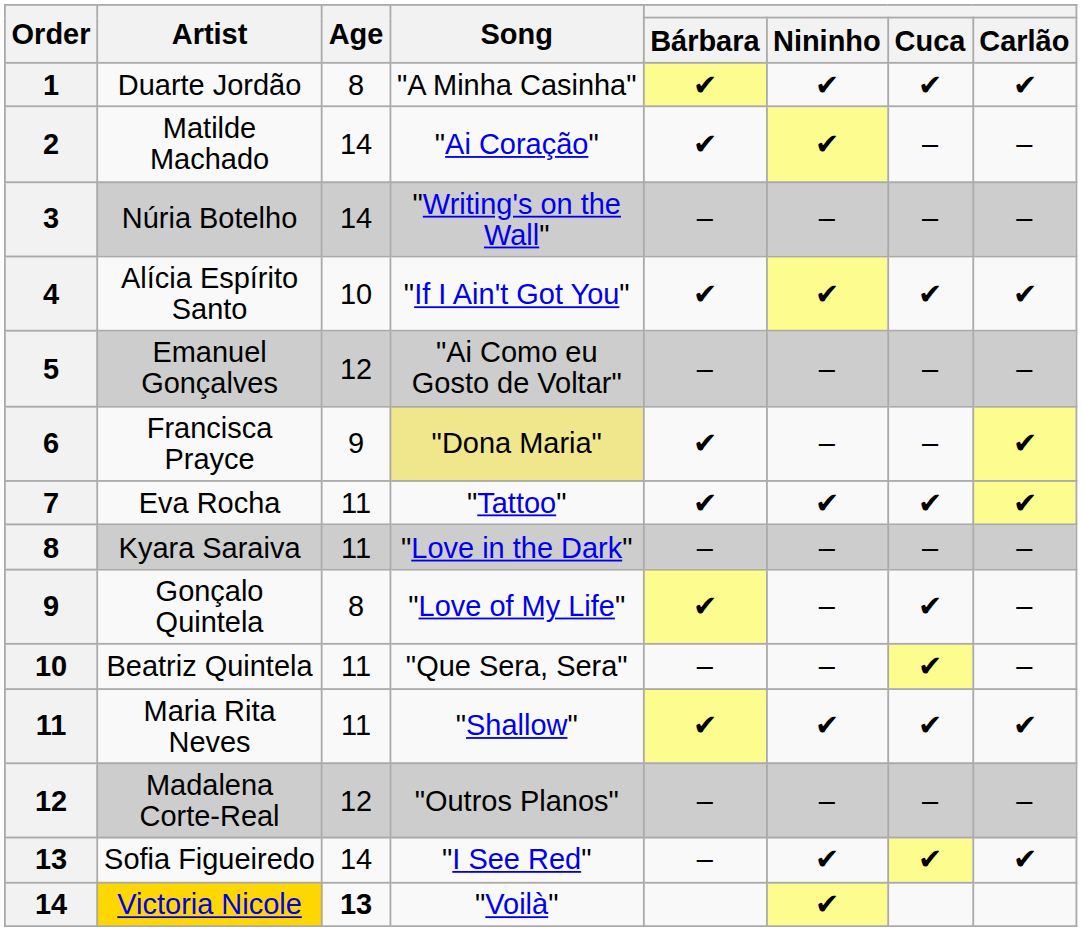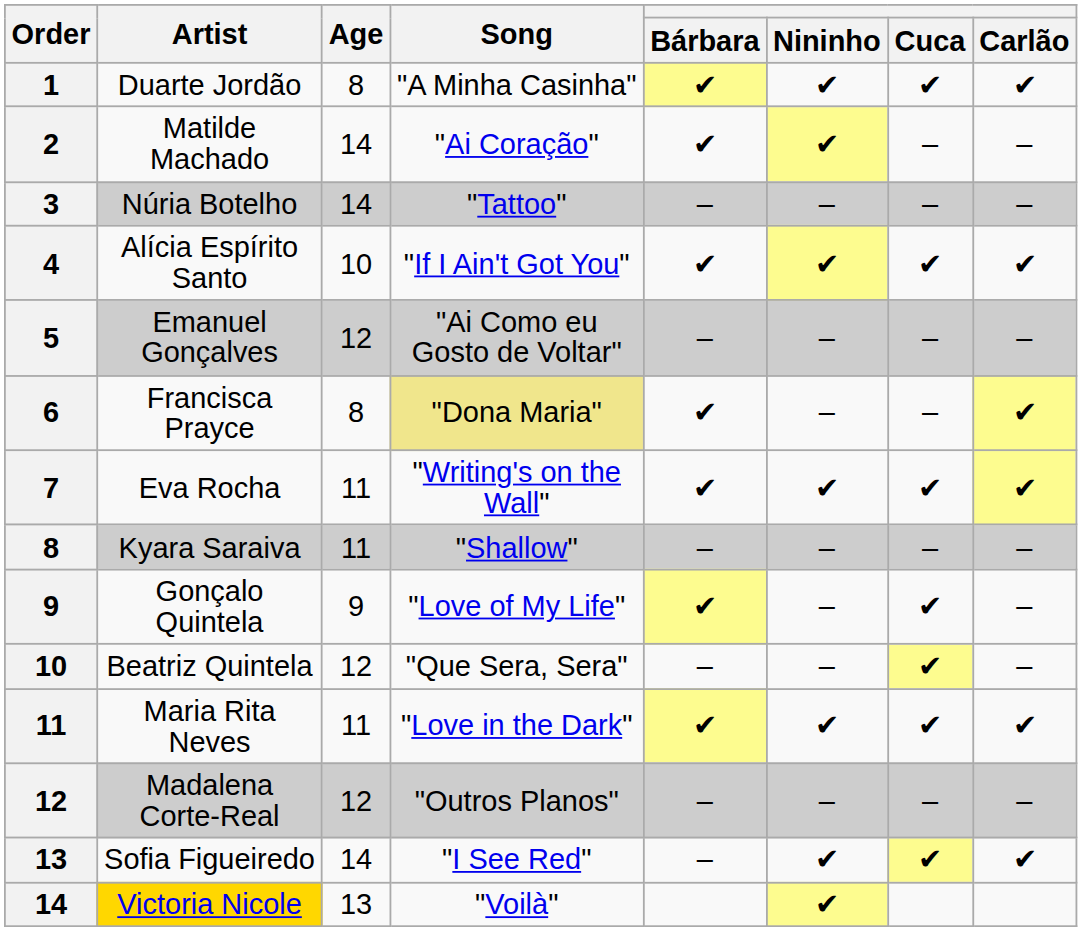Núria Botelho | Song: "Writing's on the Wall" -> "Tattoo"
Francisca Prayce | Age: 9 -> 8
Eva Rocha | Song: "Tattoo" -> "Writing's on the Wall"
Kyara Saraiva | Song: "Love in the Dark" -> "Shallow"
Gonçalo Quintela | Age: 8 -> 9
Beatriz Quintela | Age: 11 -> 12
Maria Rita Neves | Song: "Shallow" -> "Love in the Dark"
Victoria Nicole | Age: bold -> normal
